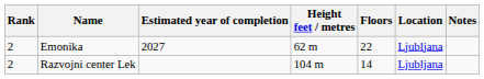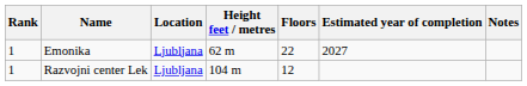columns swapped: Location <-> Estimated year of completion
Emonika | Rank: 2 -> 1
Razvojni center Lek | Rank: 2 -> 1
Razvojni center Lek | Floors: 14 -> 12
